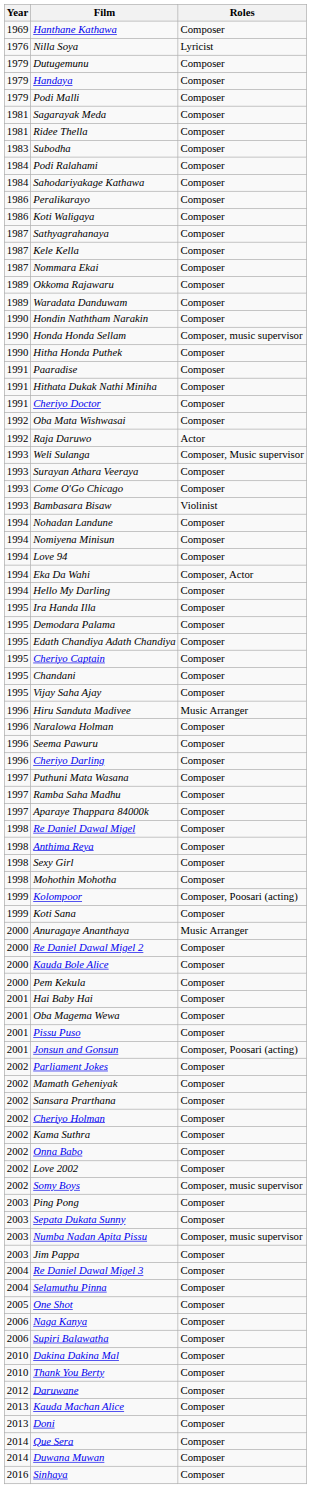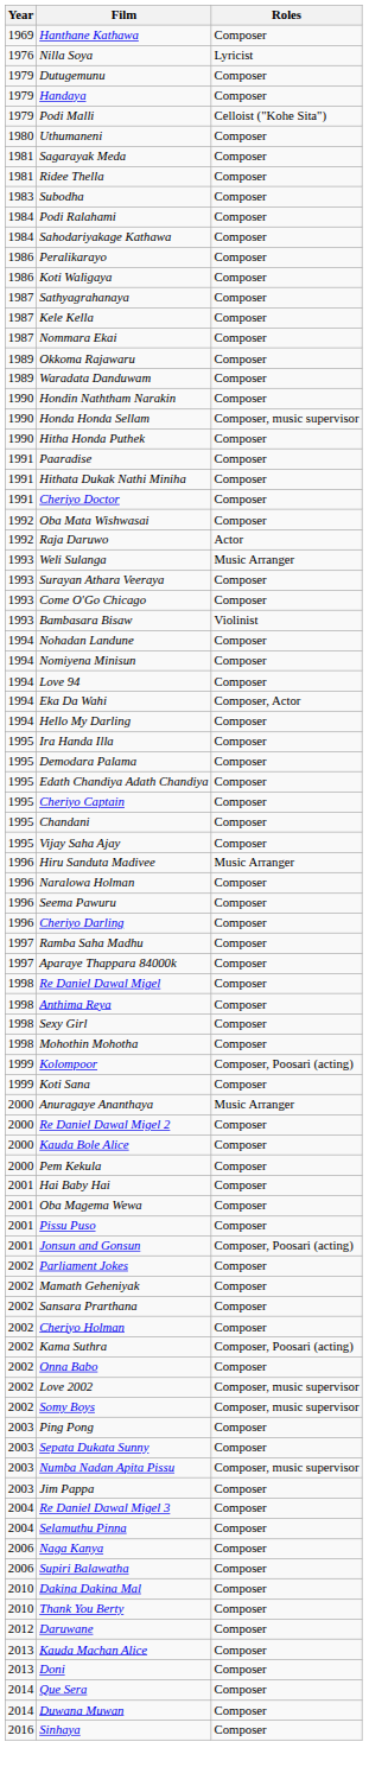Podi Malli | Roles: Composer -> Celloist ("Kohe Sita")
+ row: 1980 | Uthumaneni | Composer
Weli Sulanga | Roles: Composer, Music supervisor -> Music Arranger
- row: 1997 | Puthuni Mata Wasana | Composer
Kama Suthra | Roles: Composer -> Composer, Poosari (acting)
Love 2002 | Roles: Composer -> Composer, music supervisor
- row: 2005 | One Shot | Composer
